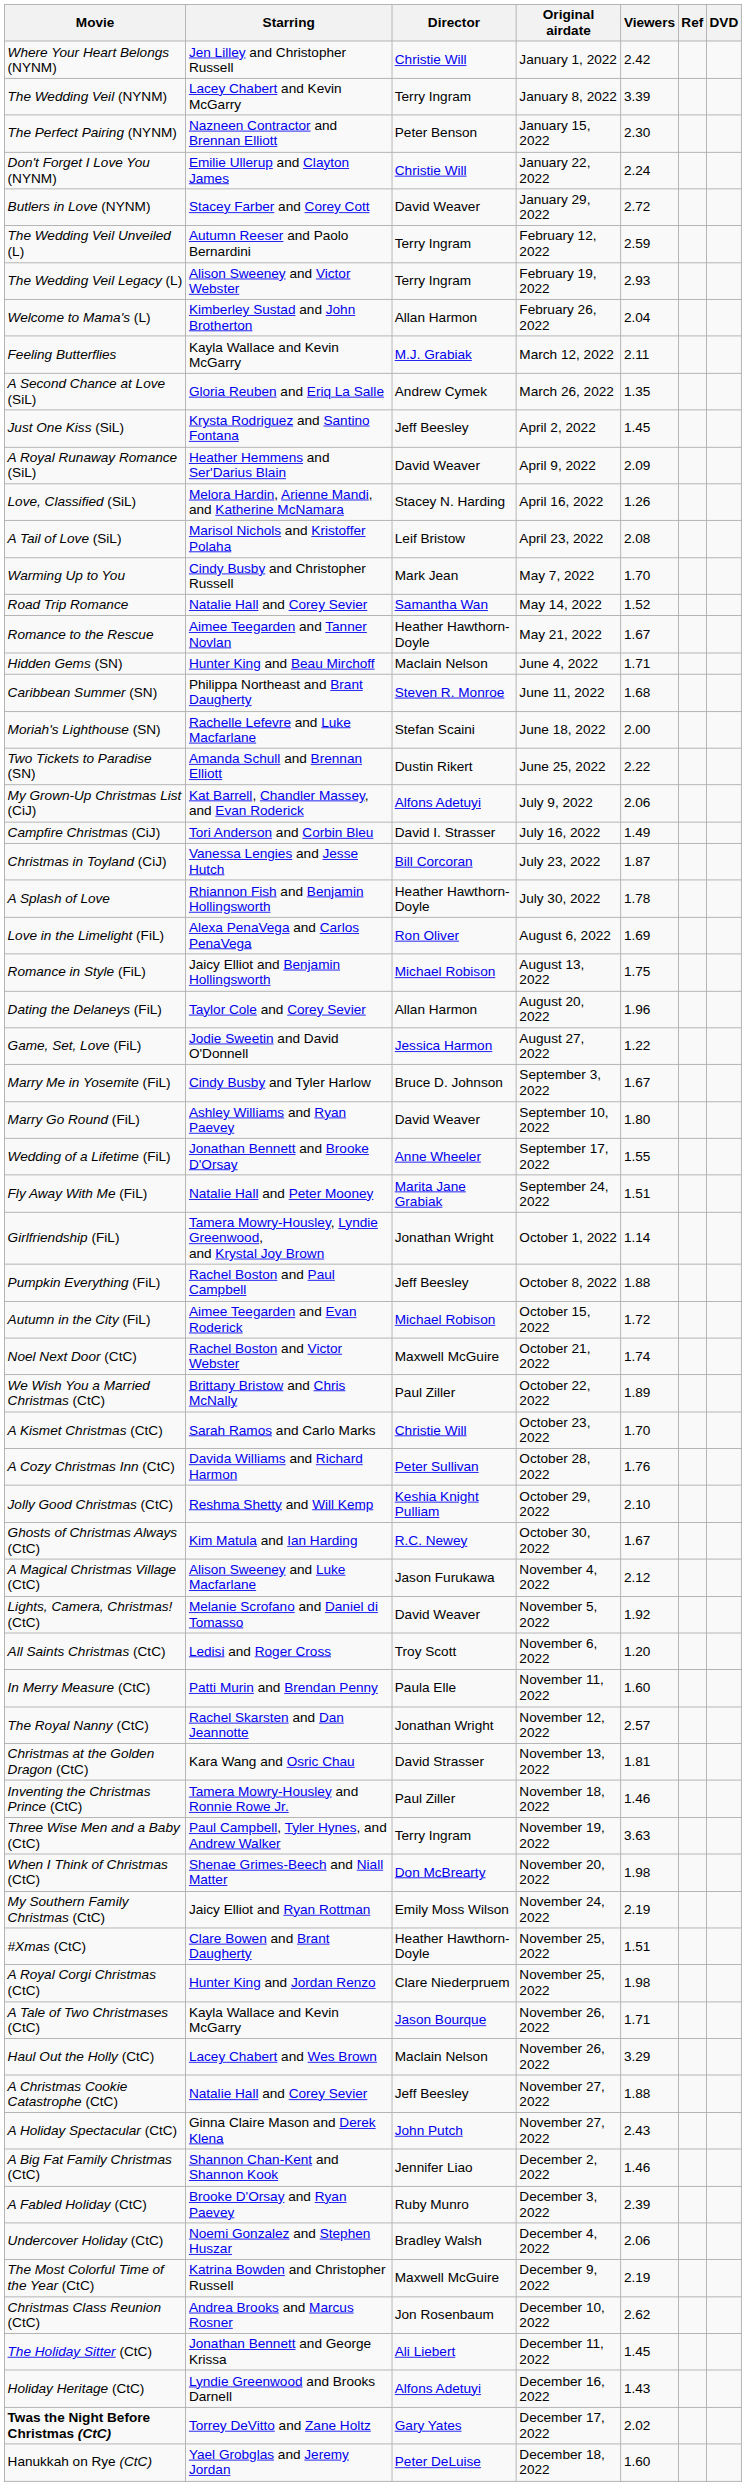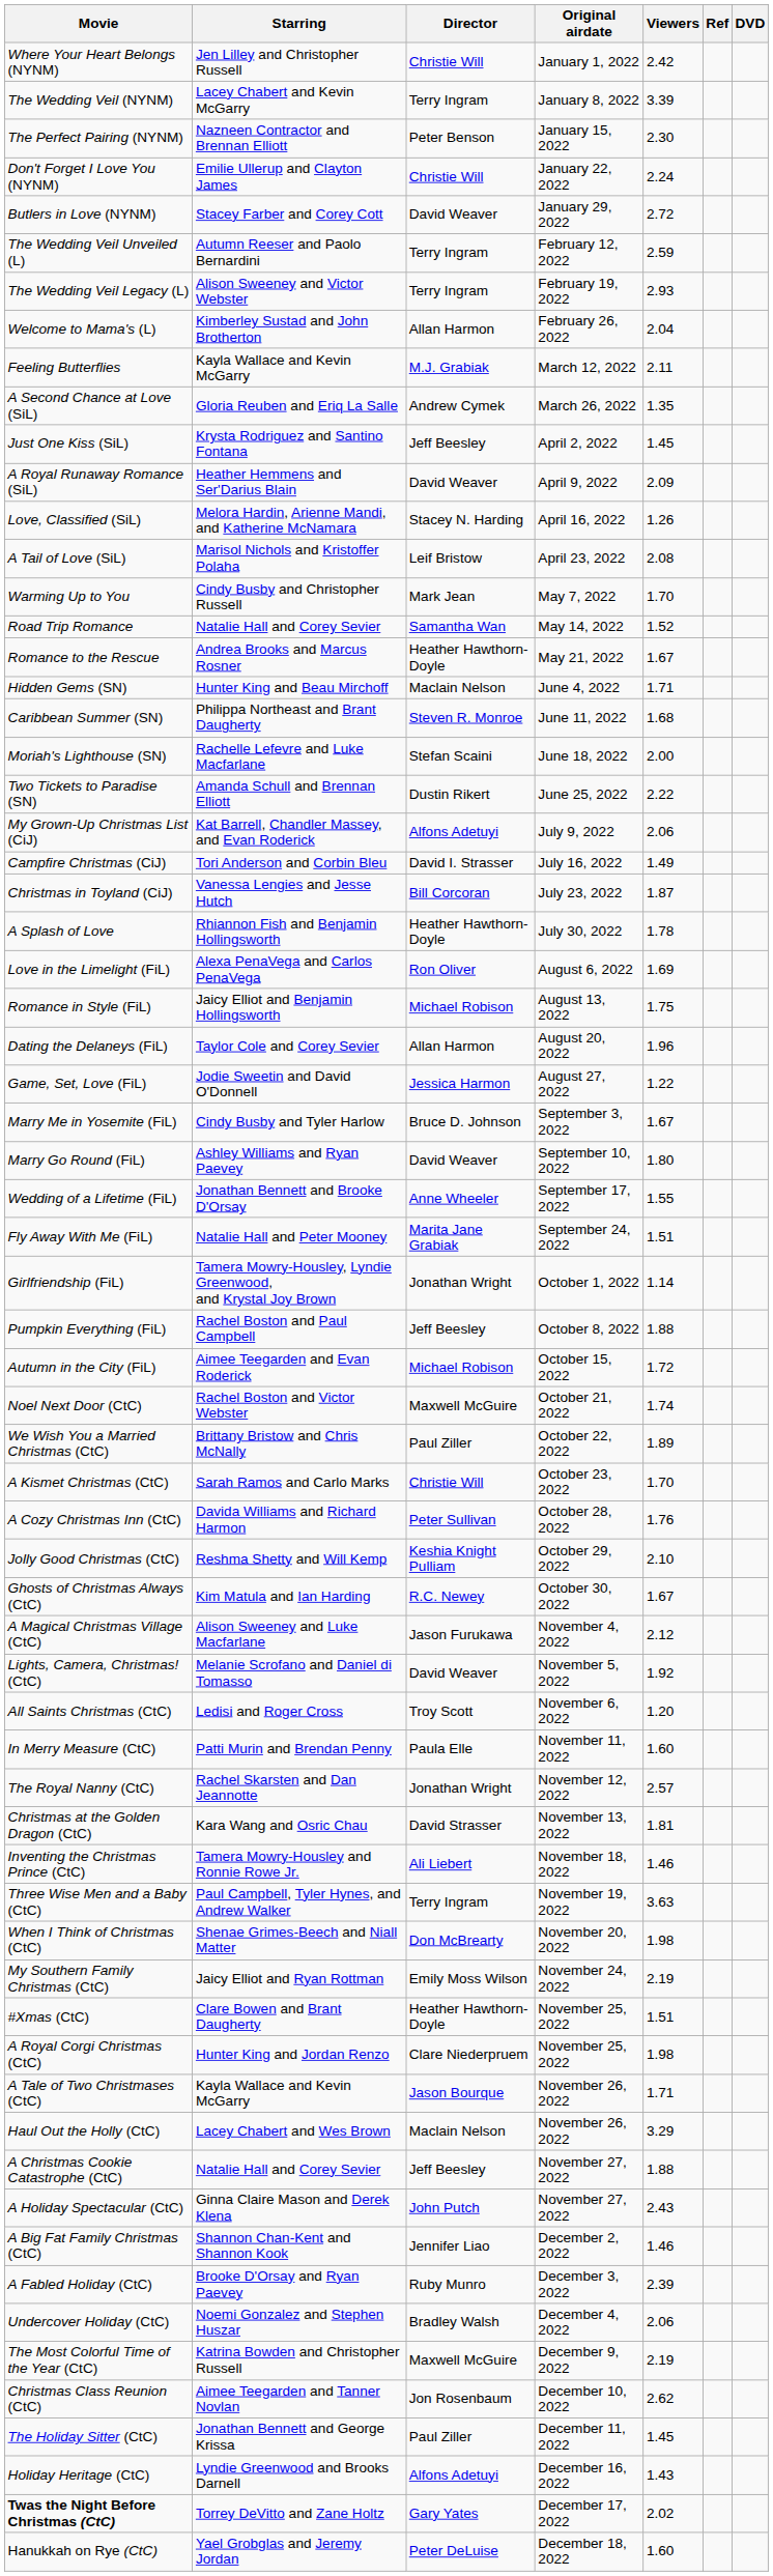Romance to the Rescue | Starring: Aimee Teegarden and Tanner Novlan -> Andrea Brooks and Marcus Rosner
Inventing the Christmas Prince (CtC) | Director: Paul Ziller -> Ali Liebert
Christmas Class Reunion (CtC) | Starring: Andrea Brooks and Marcus Rosner -> Aimee Teegarden and Tanner Novlan
The Holiday Sitter (CtC) | Director: Ali Liebert -> Paul Ziller
